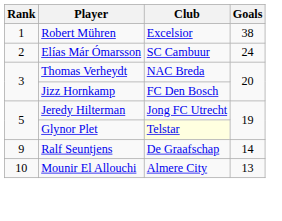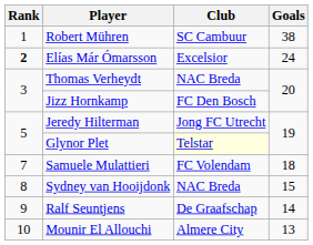Robert Mühren | Club: Excelsior -> SC Cambuur
Elías Már Ómarsson | Rank: normal -> bold
Elías Már Ómarsson | Club: SC Cambuur -> Excelsior
+ row: 7 | Samuele Mulattieri | FC Volendam | 18
+ row: 8 | Sydney van Hooijdonk | NAC Breda | 15
